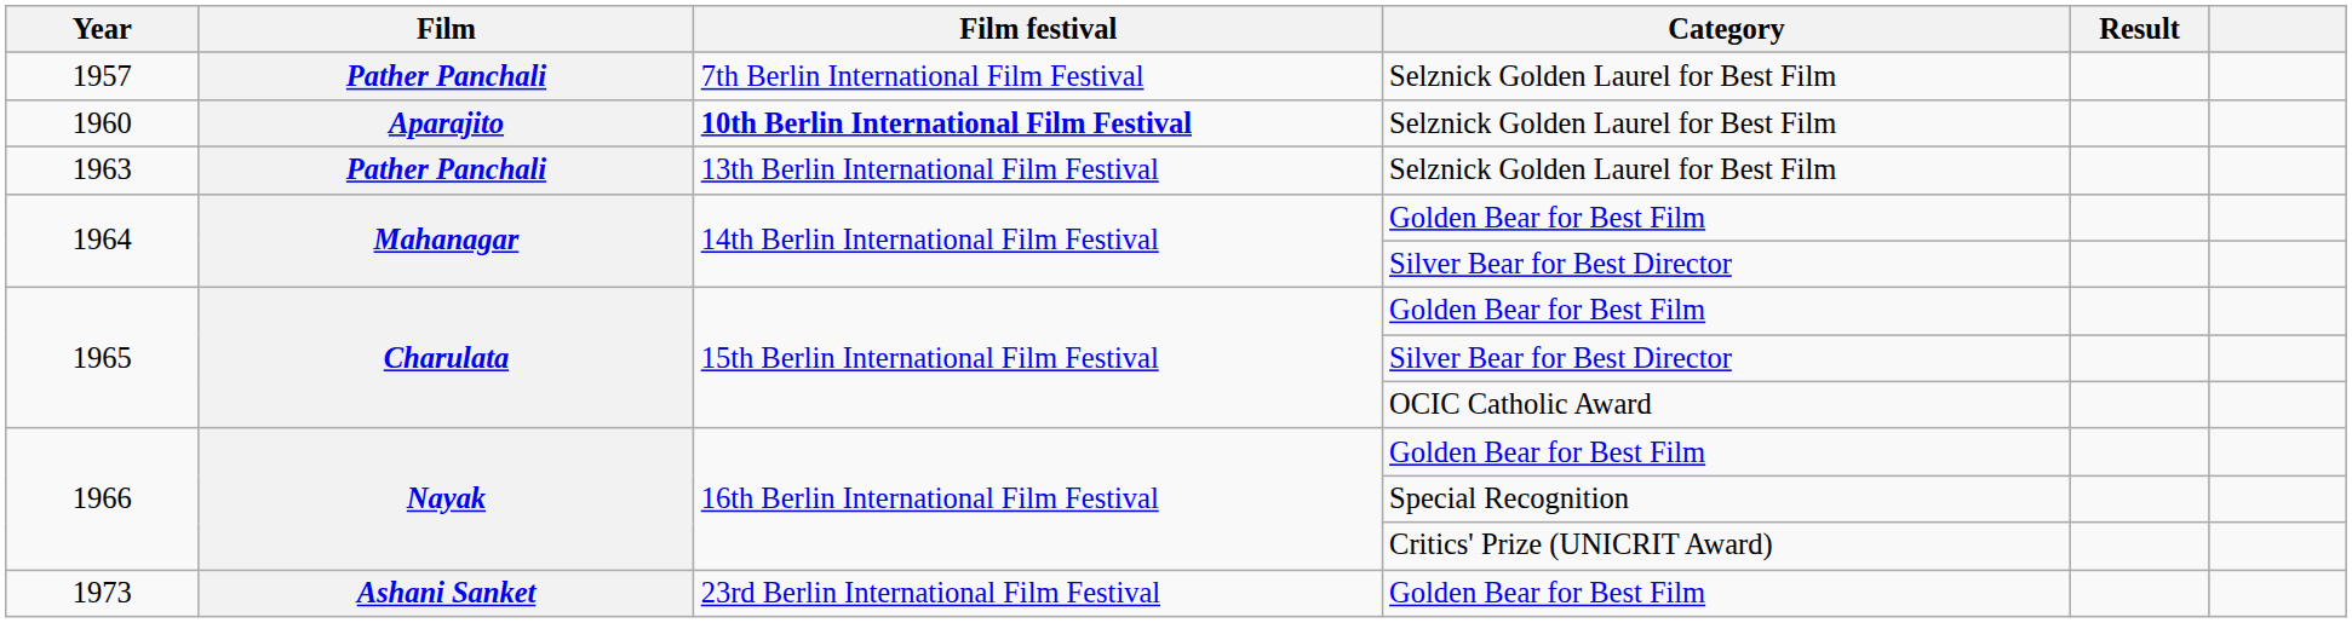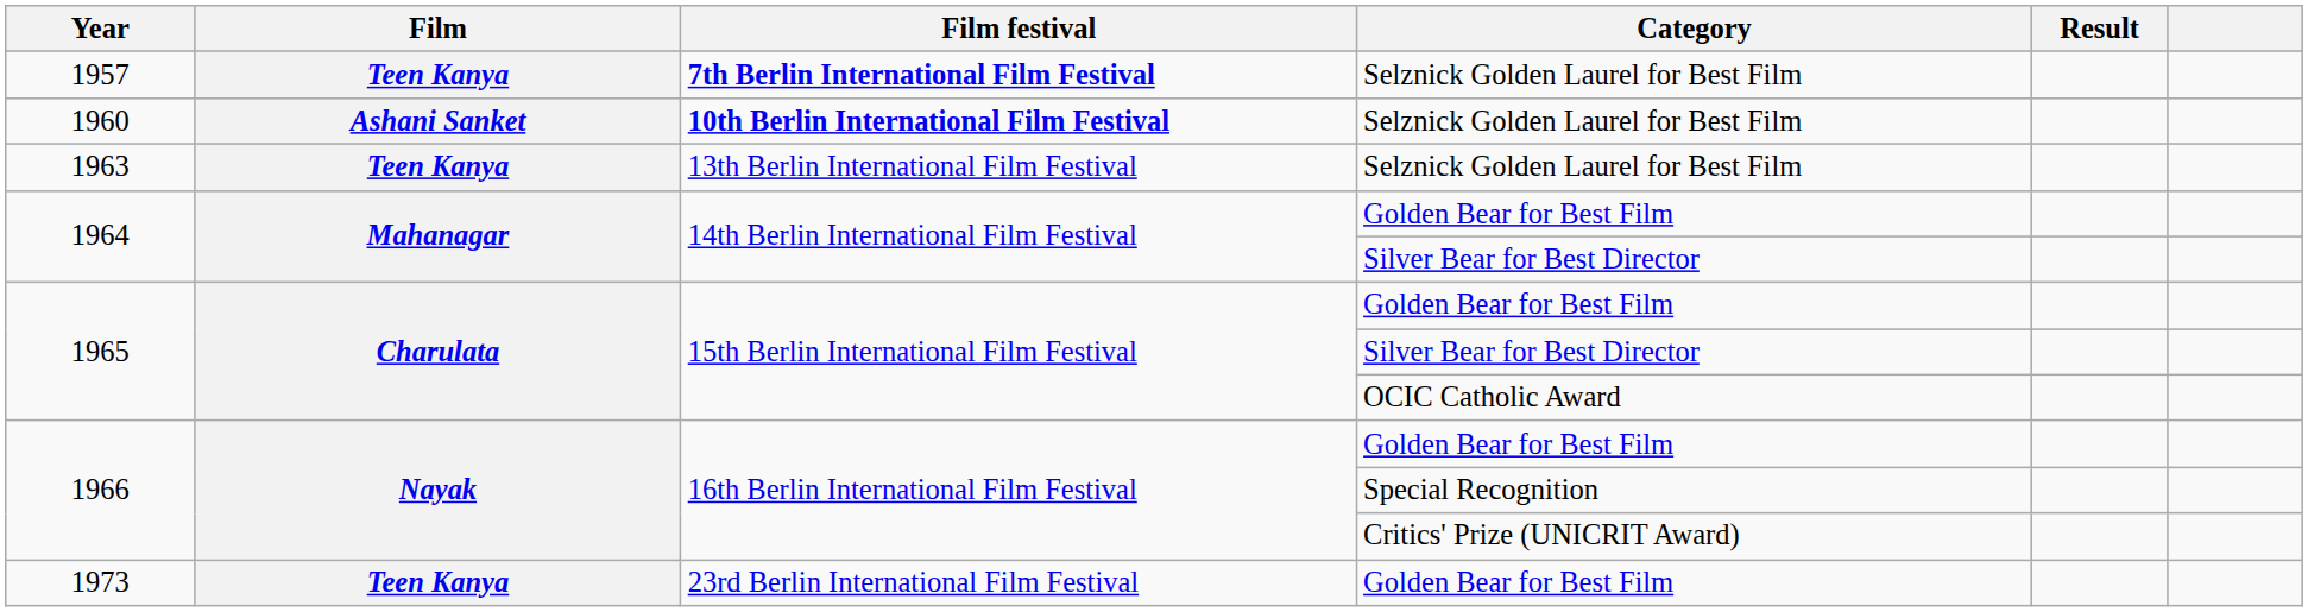1957 | Film: Pather Panchali -> Teen Kanya
1957 | Film festival: normal -> bold
1960 | Film: Aparajito -> Ashani Sanket
1963 | Film: Pather Panchali -> Teen Kanya
1973 | Film: Ashani Sanket -> Teen Kanya
